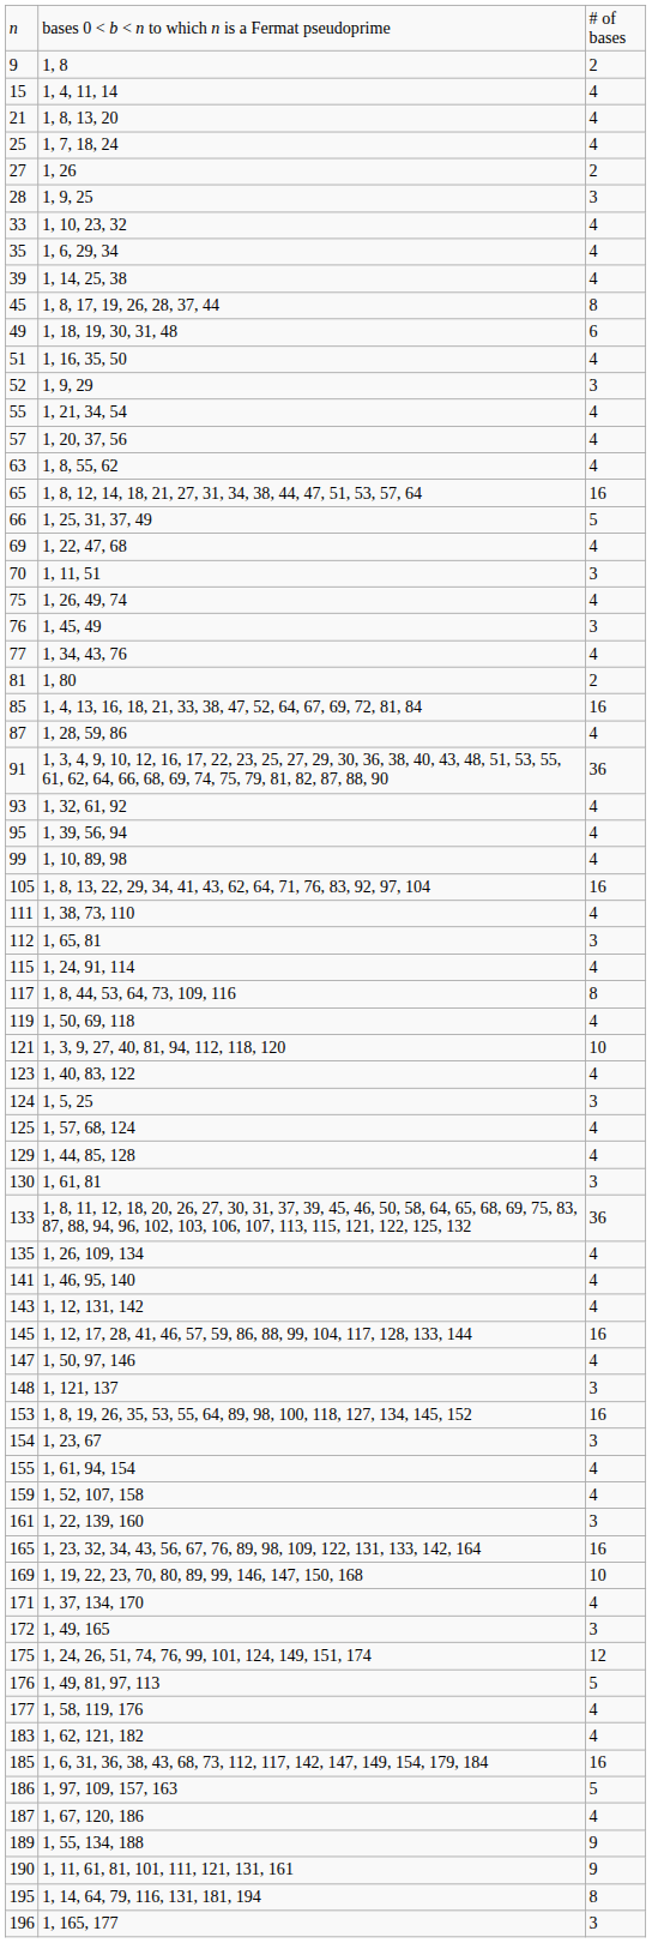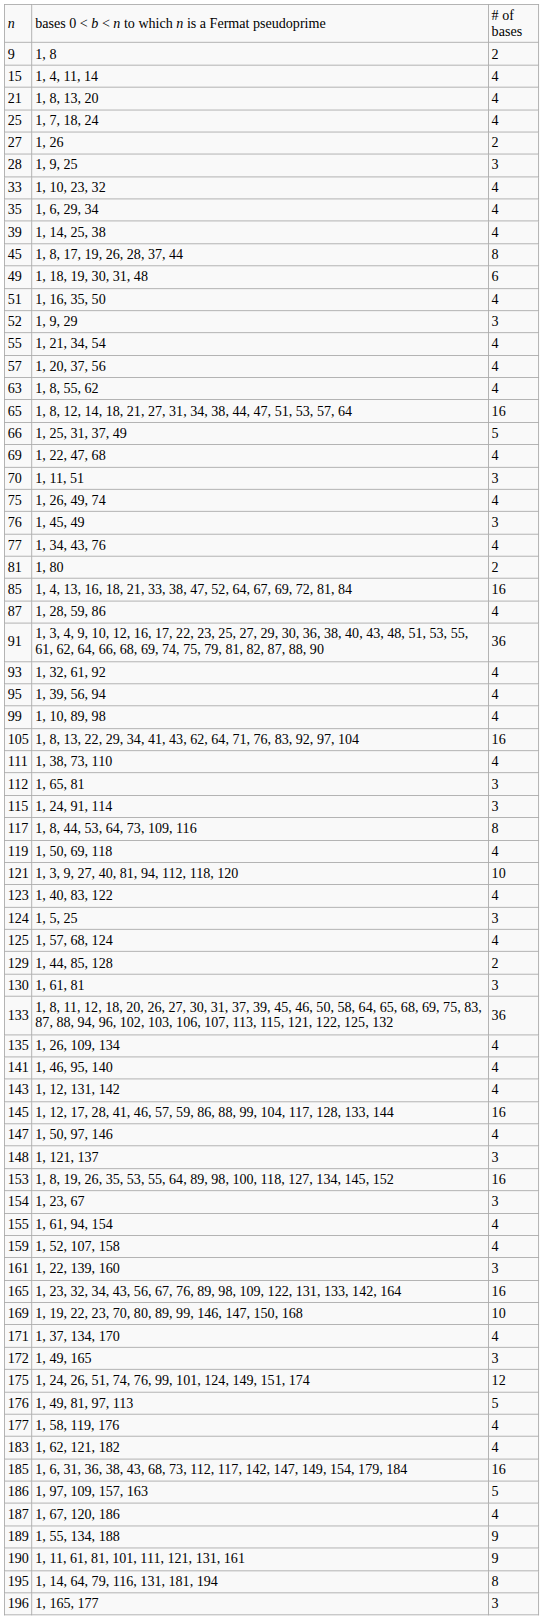115 | column 3: 4 -> 3
129 | column 3: 4 -> 2
